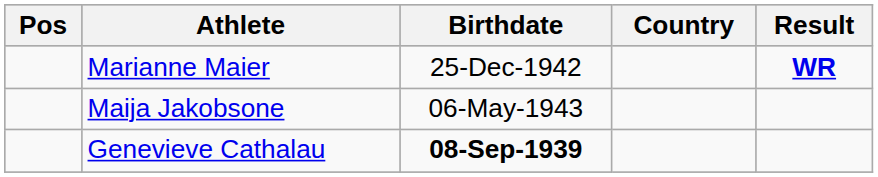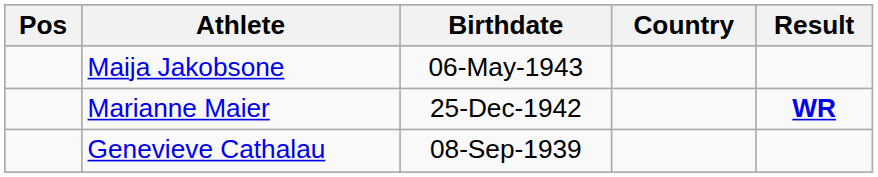rows swapped: Marianne Maier <-> Maija Jakobsone
Genevieve Cathalau | Birthdate: bold -> normal
